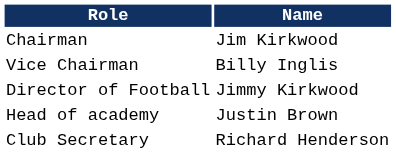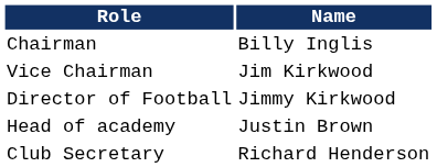Chairman | Name: Jim Kirkwood -> Billy Inglis
Vice Chairman | Name: Billy Inglis -> Jim Kirkwood
